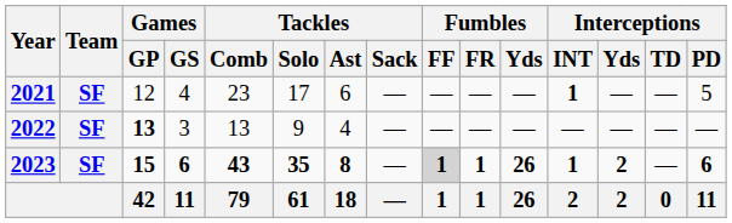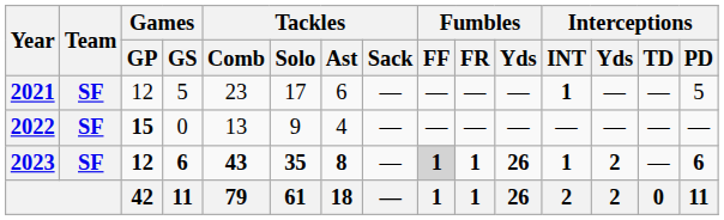2021 | Games / GS: 4 -> 5
2022 | Games / GP: 13 -> 15
2022 | Games / GS: 3 -> 0
2023 | Games / GP: 15 -> 12
